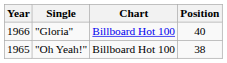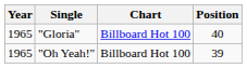"Gloria" | Year: 1966 -> 1965
"Oh Yeah!" | Position: 38 -> 39
